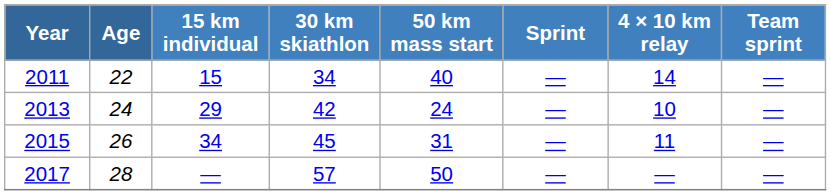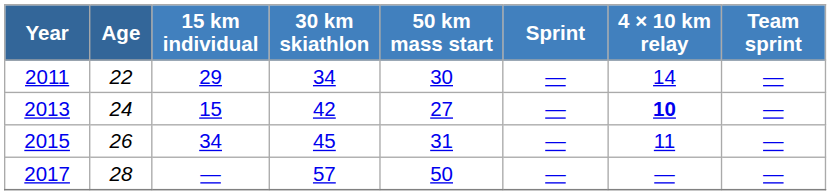2011 | 15 km individual: 15 -> 29
2011 | 50 km mass start: 40 -> 30
2013 | 15 km individual: 29 -> 15
2013 | 50 km mass start: 24 -> 27
2013 | 4 × 10 km relay: normal -> bold
